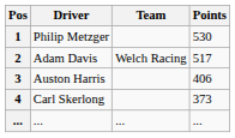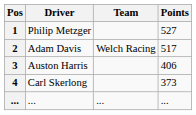1 | Points: 530 -> 527
